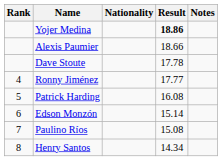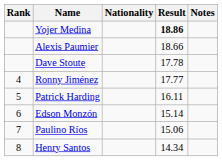Patrick Harding | Result: 16.08 -> 16.11
Paulino Ríos | Result: 15.08 -> 15.06
